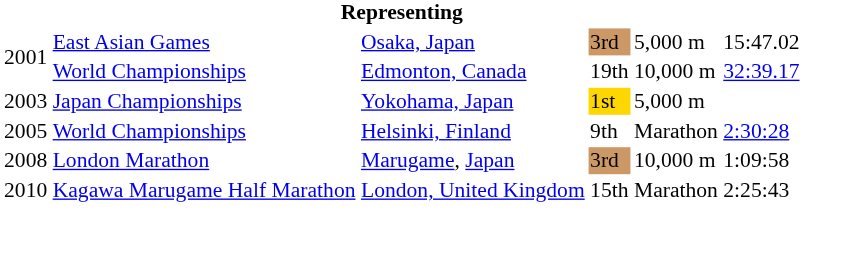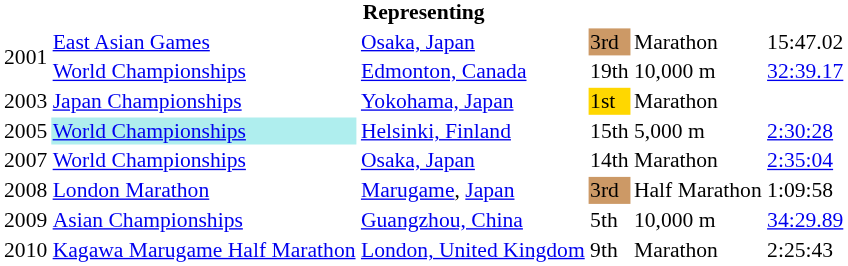2001 / Osaka, Japan | column 5: 5,000 m -> Marathon
2003 | column 5: 5,000 m -> Marathon
2005 | column 2: no background -> paleturquoise background
2005 | column 4: 9th -> 15th
2005 | column 5: Marathon -> 5,000 m
+ row: 2007 | World Championships | Osaka, Japan | 14th | Marathon | 2:35:04
2008 | column 5: 10,000 m -> Half Marathon
+ row: 2009 | Asian Championships | Guangzhou, China | 5th | 10,000 m | 34:29.89
2010 | column 4: 15th -> 9th
